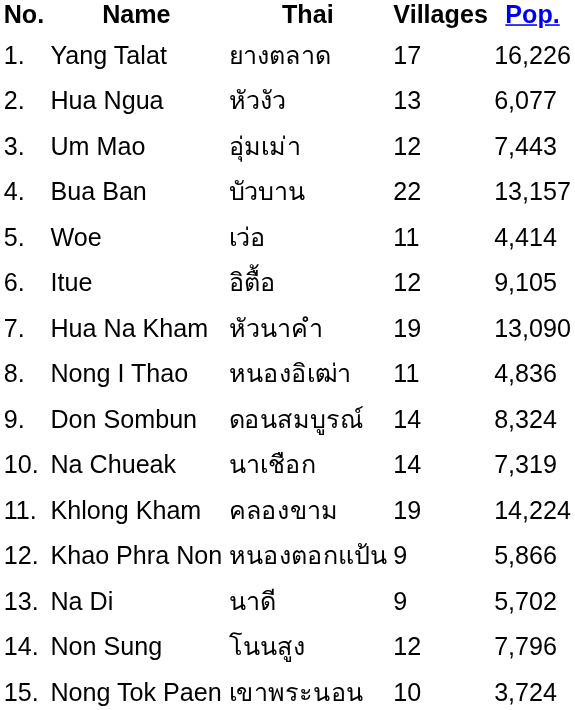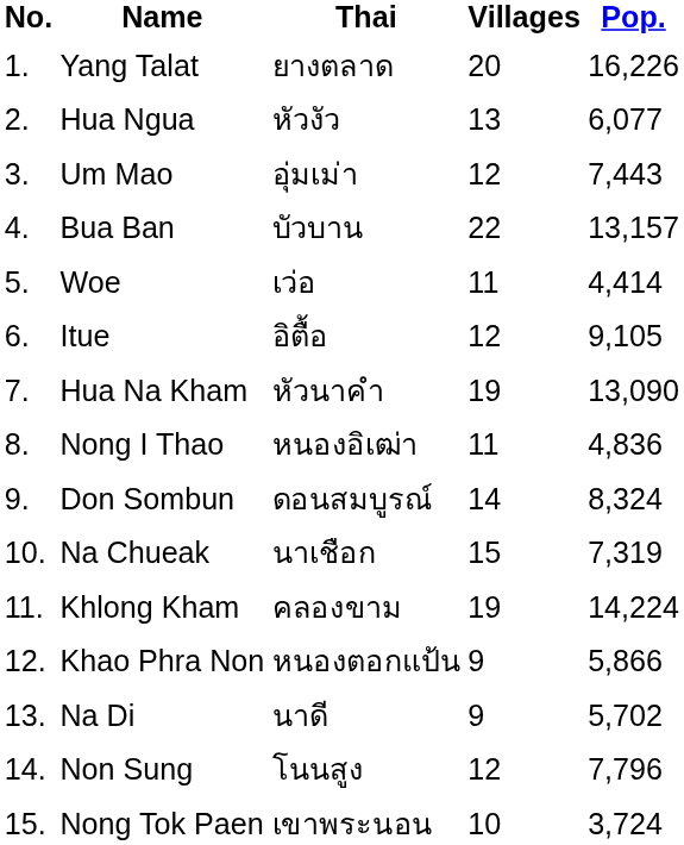Yang Talat | Villages: 17 -> 20
Na Chueak | Villages: 14 -> 15
